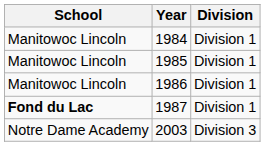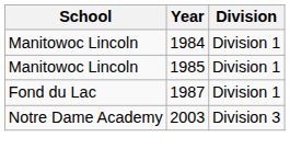- row: Manitowoc Lincoln | 1986 | Division 1
1987 | School: bold -> normal
